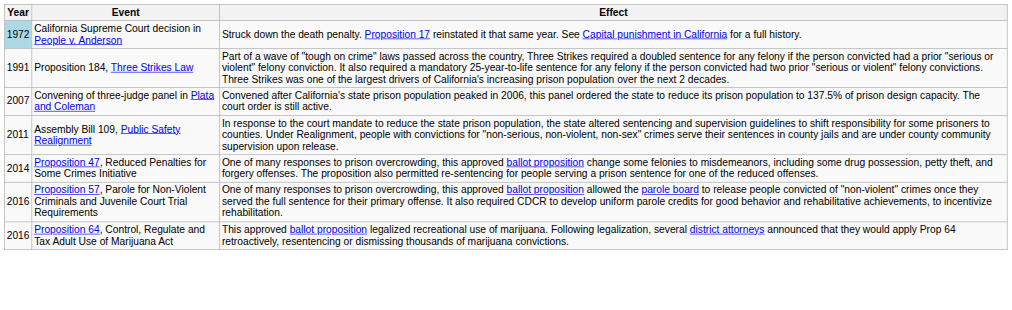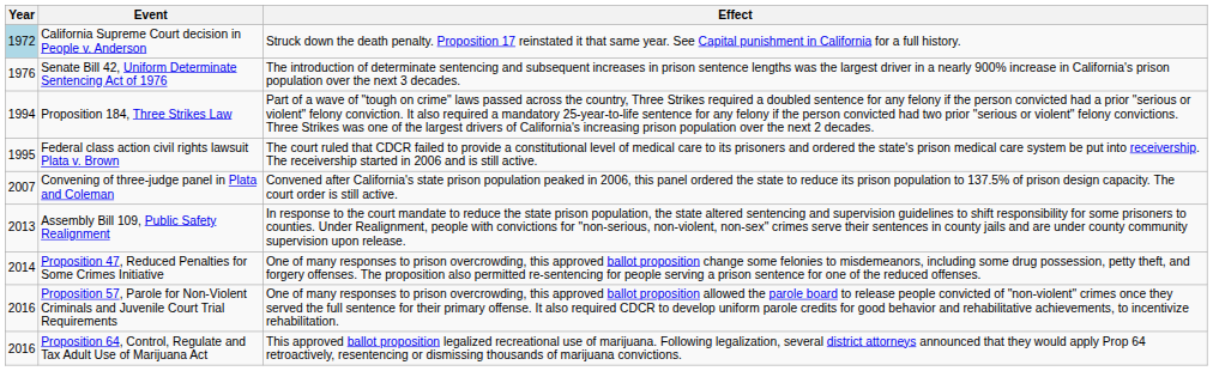+ row: 1976 | Senate Bill 42, Uniform Determinate Sentencing Act of 1976 | The introduction of determinate sentencing and subsequent increases in prison sentence lengths was the largest driver in a nearly 900% increase in California's prison population over the next 3 decades.
Proposition 184, Three Strikes Law | Year: 1991 -> 1994
+ row: 1995 | Federal class action civil rights lawsuit Plata v. Brown | The court ruled that CDCR failed to provide a constitutional level of medical care to its prisoners and ordered the state's prison medical care system be put into receivership. The receivership started in 2006 and is still active.
Assembly Bill 109, Public Safety Realignment | Year: 2011 -> 2013
